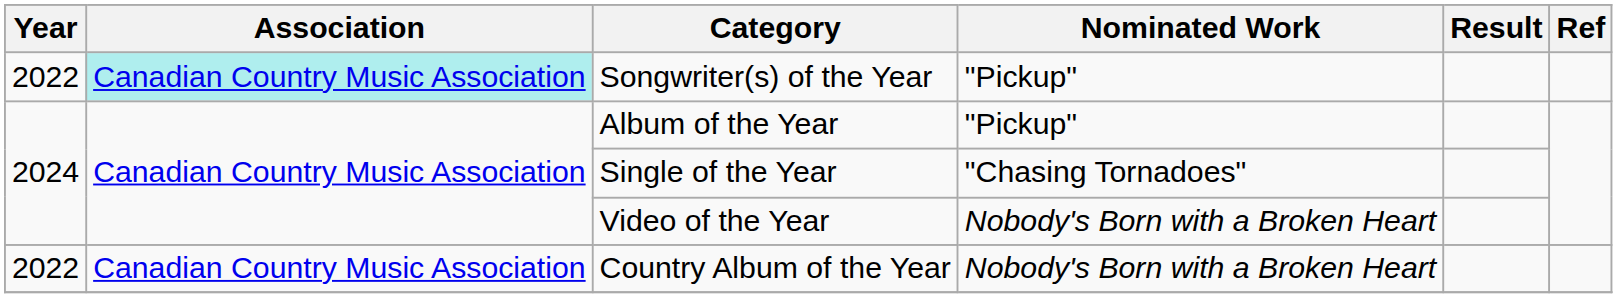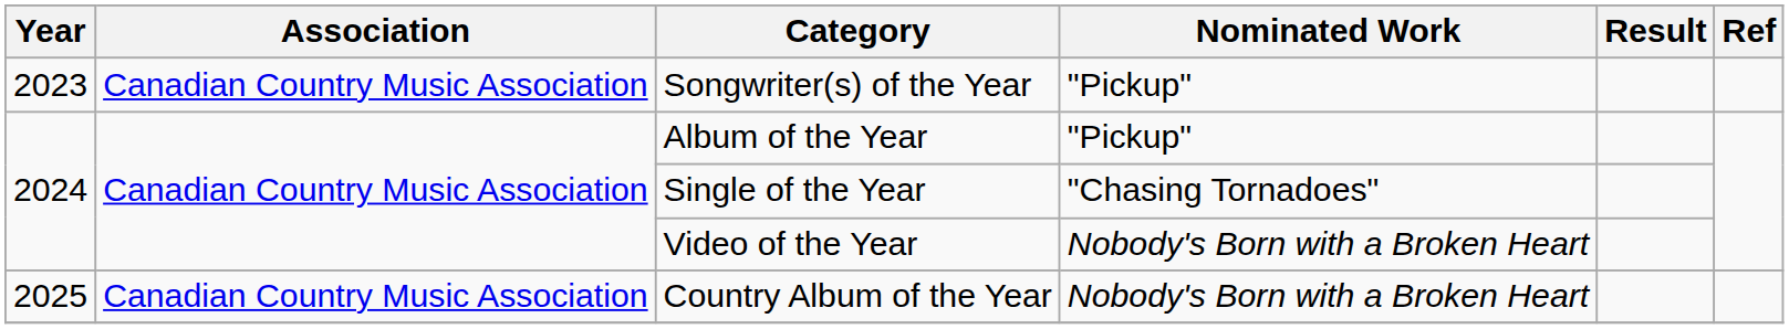Songwriter(s) of the Year | Year: 2022 -> 2023
Songwriter(s) of the Year | Association: paleturquoise background -> no background
Country Album of the Year | Year: 2022 -> 2025
